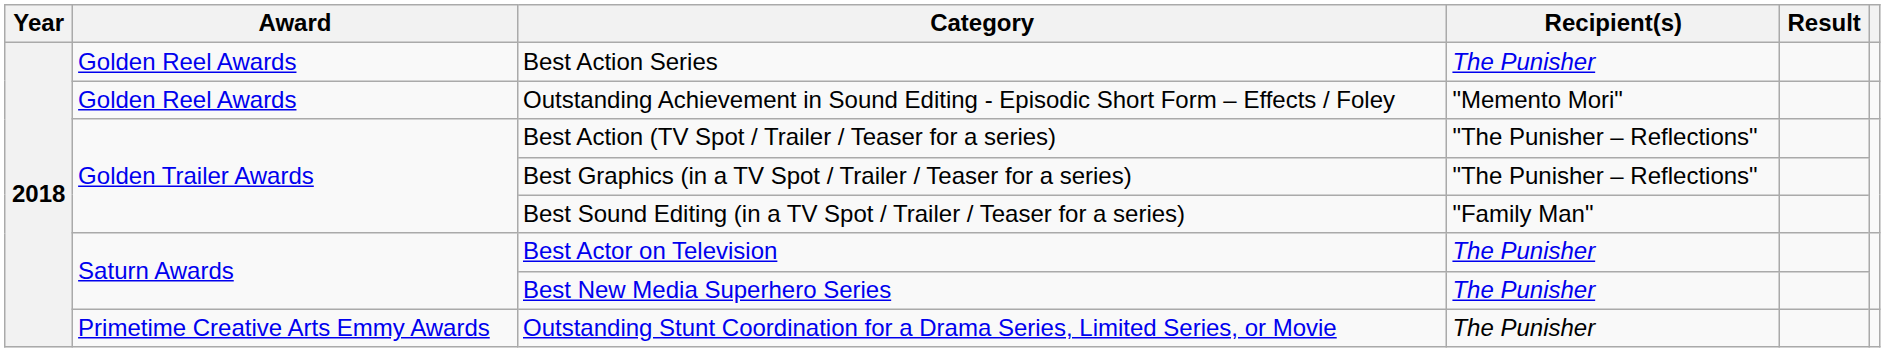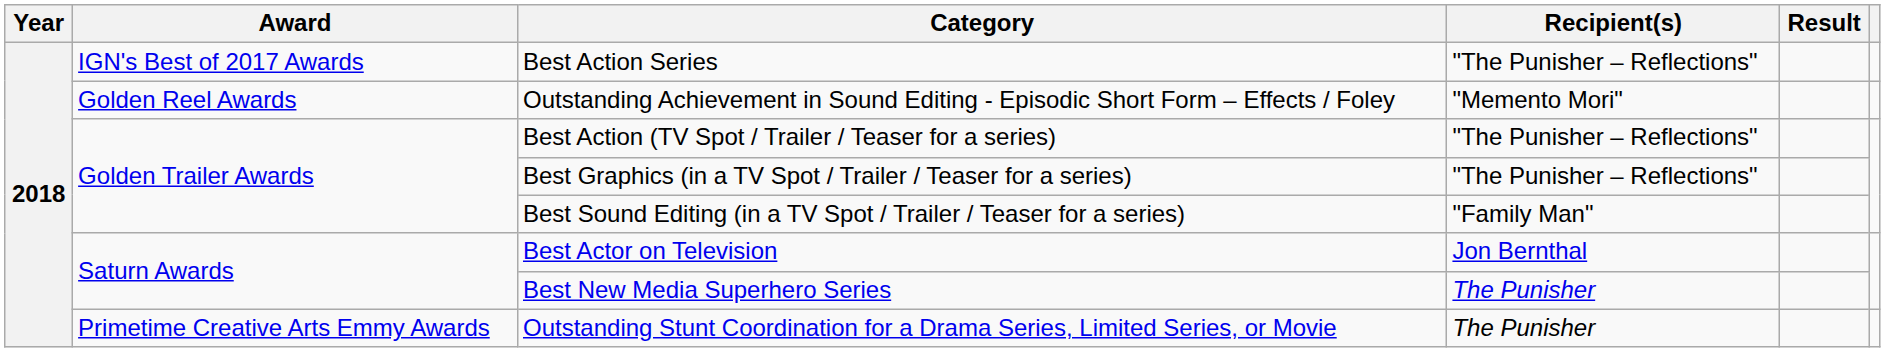Best Action Series | Award: Golden Reel Awards -> IGN's Best of 2017 Awards
Best Action Series | Recipient(s): The Punisher -> "The Punisher – Reflections"
Best Actor on Television | Recipient(s): The Punisher -> Jon Bernthal
